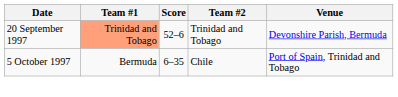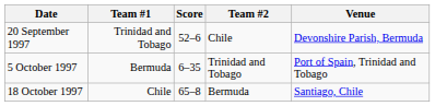20 September 1997 | Team #1: lightsalmon background -> no background
20 September 1997 | Team #2: Trinidad and Tobago -> Chile
5 October 1997 | Team #2: Chile -> Trinidad and Tobago
+ row: 18 October 1997 | Chile | 65–8 | Bermuda | Santiago, Chile
